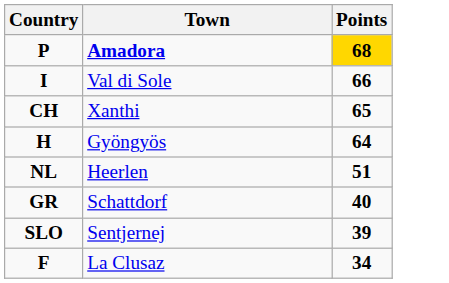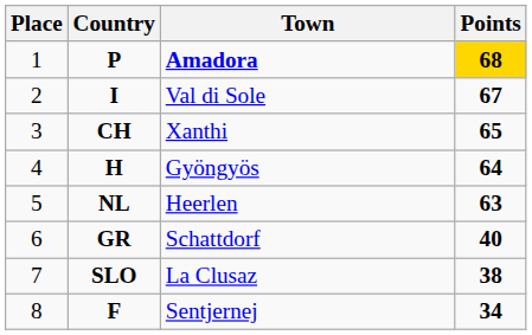+ column: Place | 1 | 2 | 3 | 4 | 5 | 6 | 7 | 8
I | Points: 66 -> 67
NL | Points: 51 -> 63
SLO | Town: Sentjernej -> La Clusaz
SLO | Points: 39 -> 38
F | Town: La Clusaz -> Sentjernej
